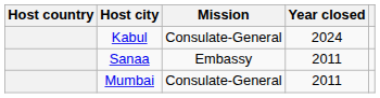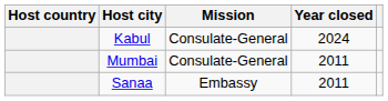rows swapped: Mumbai <-> Sanaa
